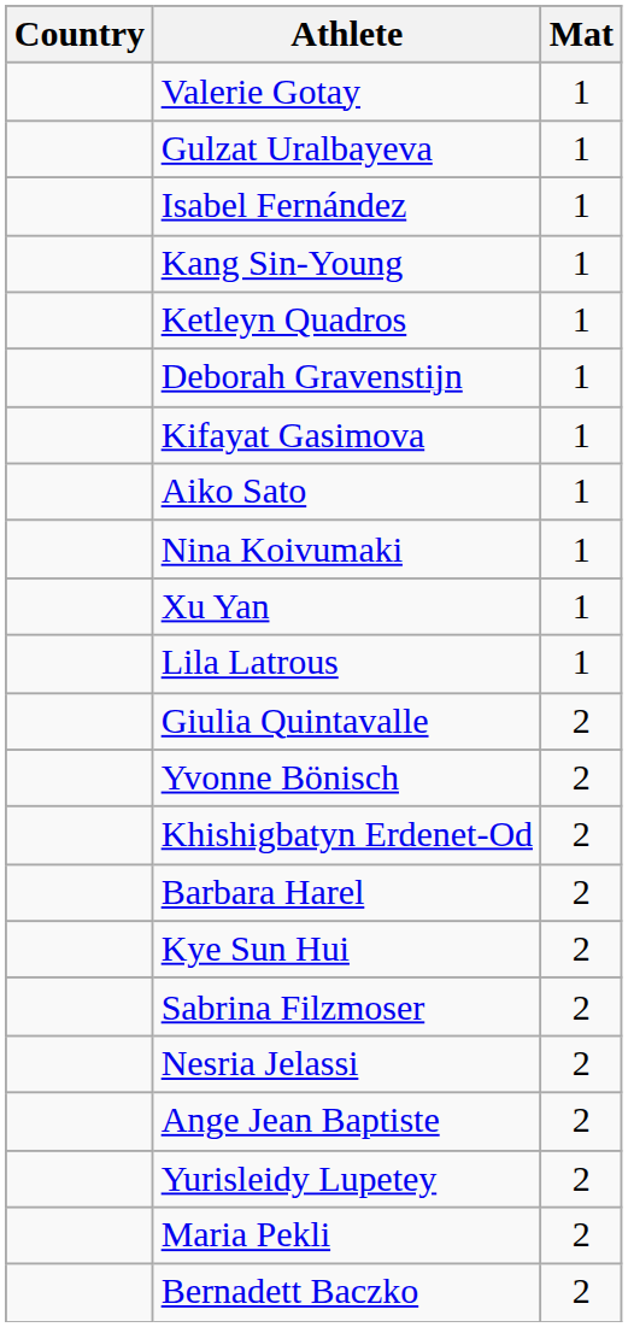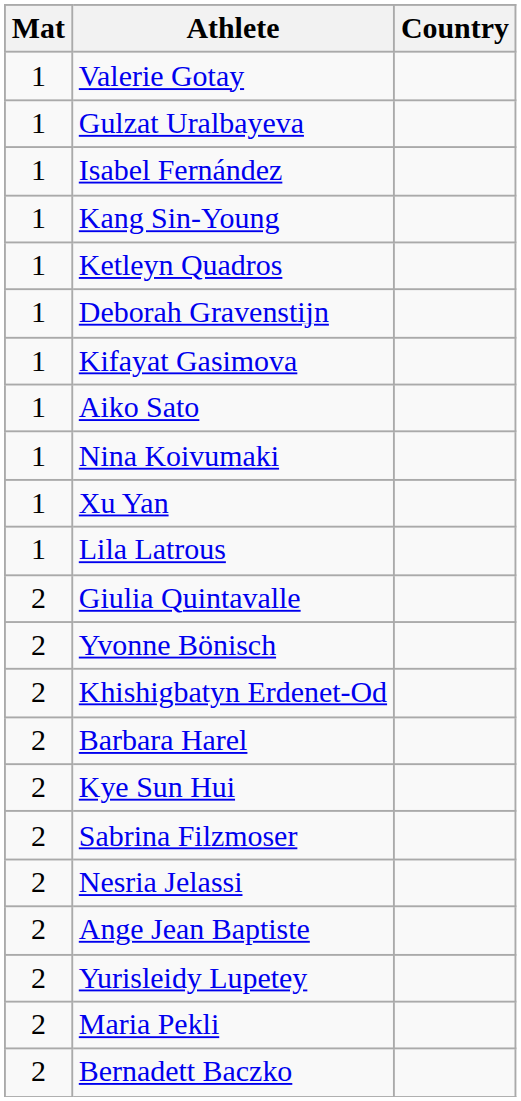columns swapped: Mat <-> Country
